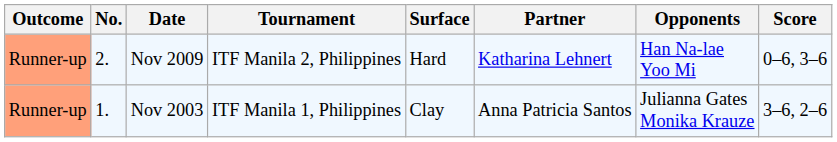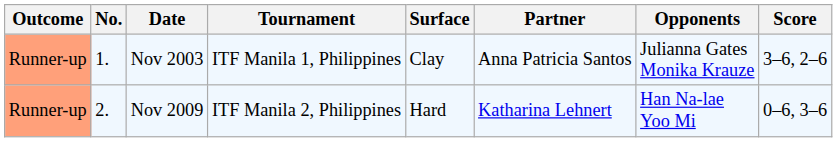rows swapped: Nov 2003 <-> Nov 2009
